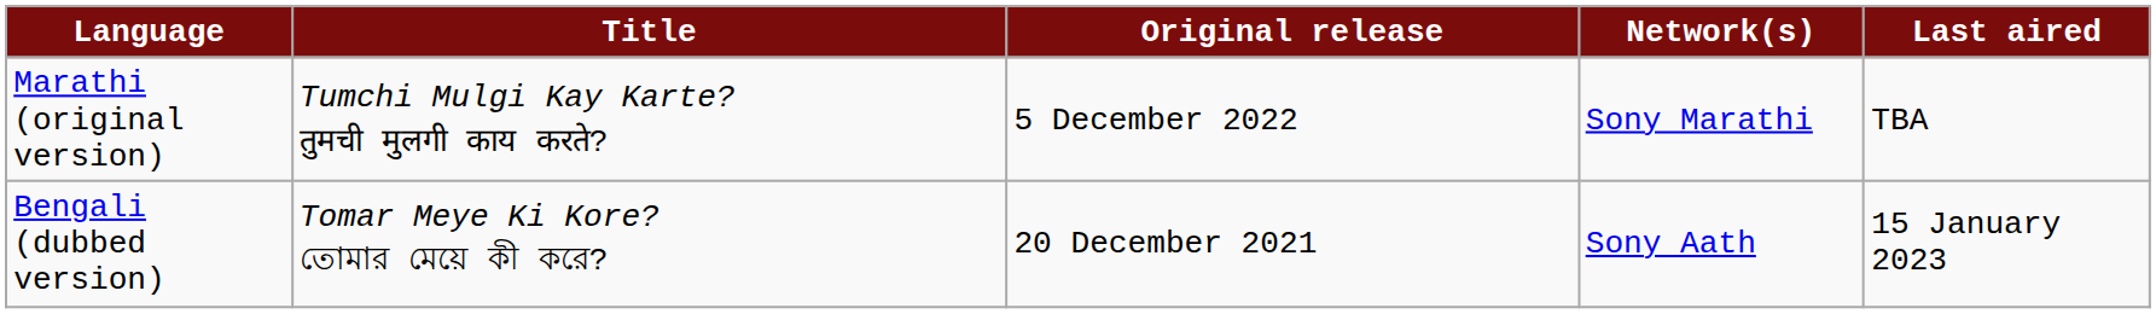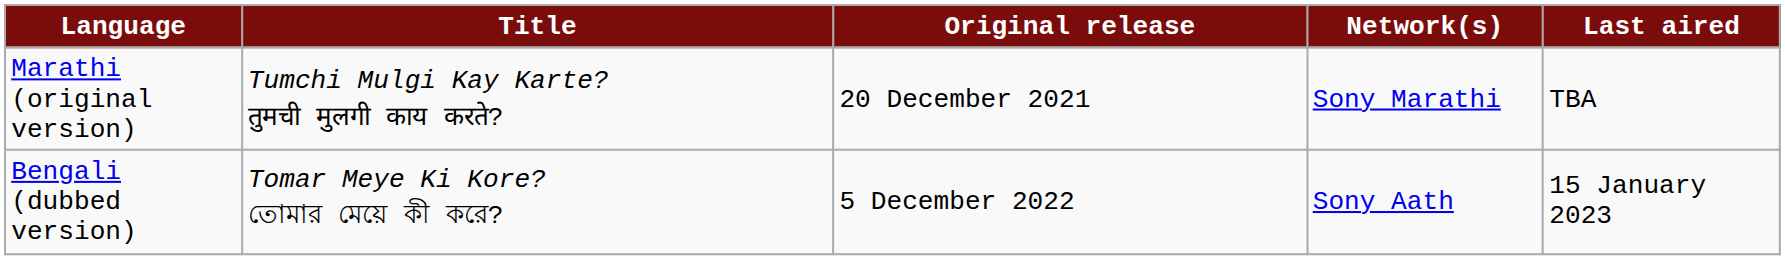Marathi (original version) | Original release: 5 December 2022 -> 20 December 2021
Bengali (dubbed version) | Original release: 20 December 2021 -> 5 December 2022
